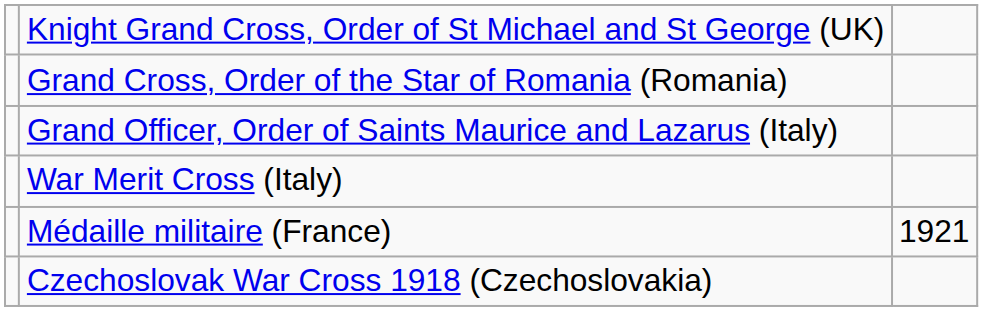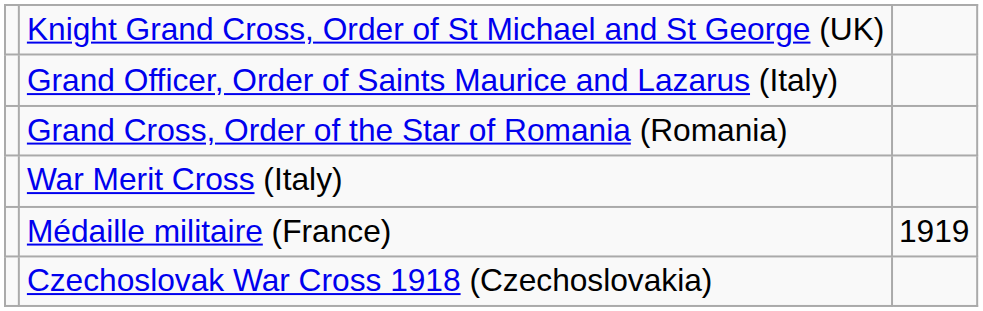rows swapped: Grand Officer, Order of Saints Maurice and Lazarus (Italy) <-> Grand Cross, Order of the Star of Romania (Romania)
Médaille militaire (France) | column 3: 1921 -> 1919
